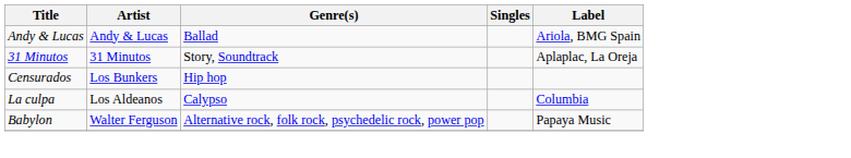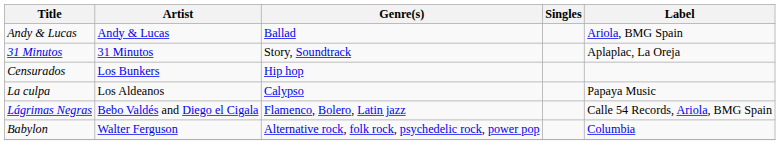La culpa | Label: Columbia -> Papaya Music
+ row: Lágrimas Negras | Bebo Valdés and Diego el Cigala | Flamenco, Bolero, Latin jazz | Calle 54 Records, Ariola, BMG Spain
Babylon | Label: Papaya Music -> Columbia
